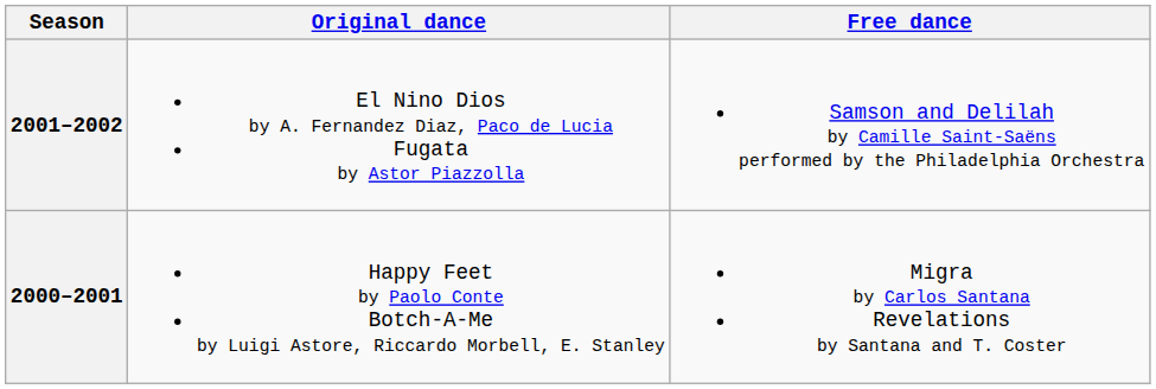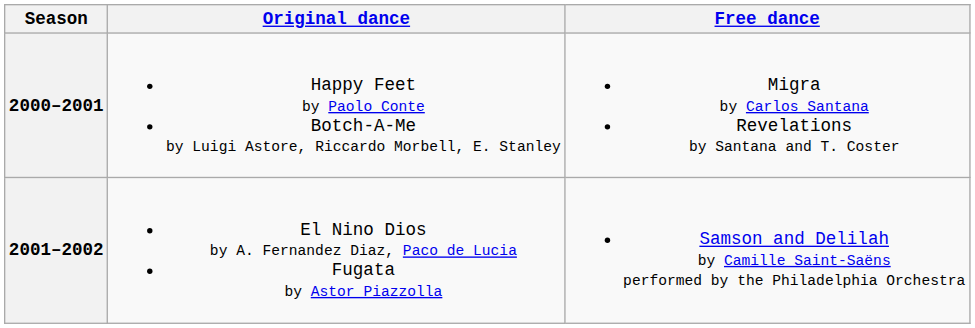rows swapped: 2001–2002 <-> 2000–2001
